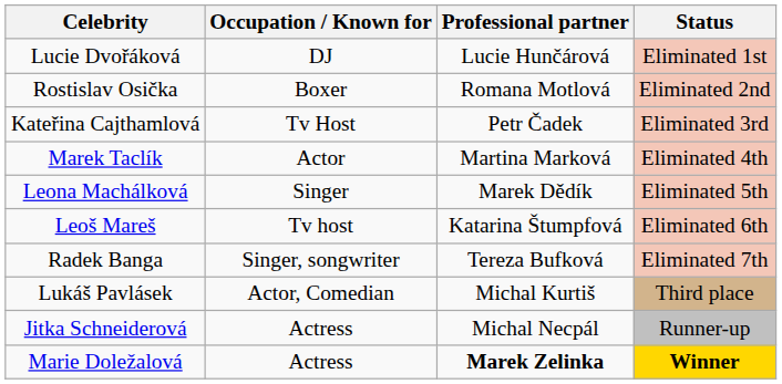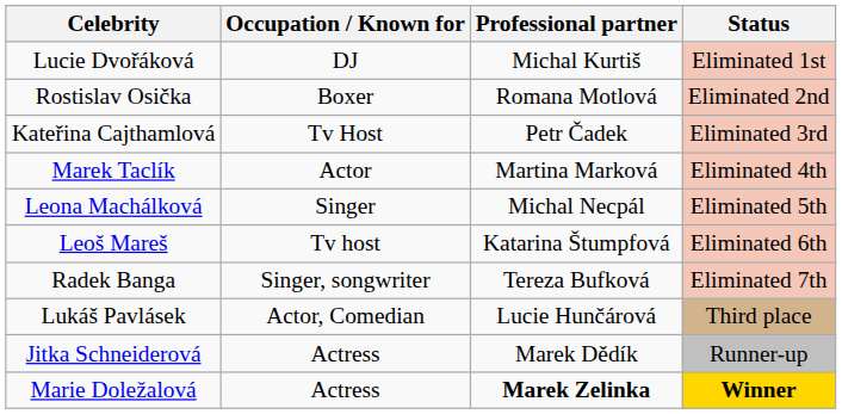Lucie Dvořáková | Professional partner: Lucie Hunčárová -> Michal Kurtiš
Leona Machálková | Professional partner: Marek Dědík -> Michal Necpál
Lukáš Pavlásek | Professional partner: Michal Kurtiš -> Lucie Hunčárová
Jitka Schneiderová | Professional partner: Michal Necpál -> Marek Dědík
